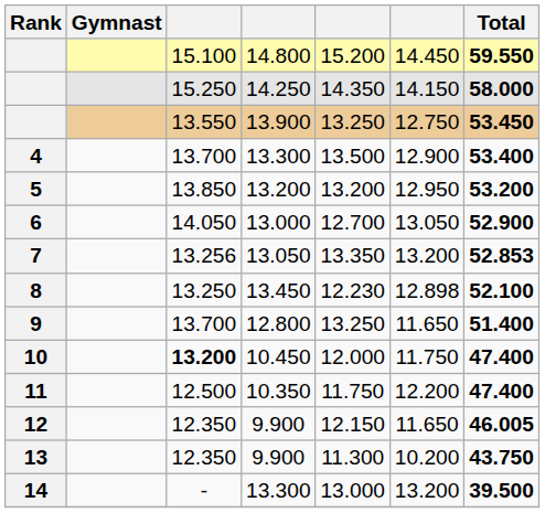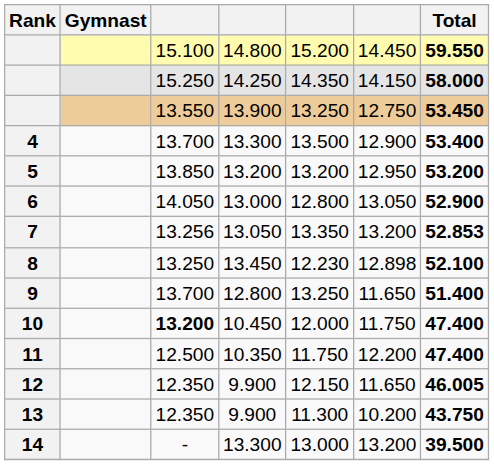6 | column 5: 12.700 -> 12.800
